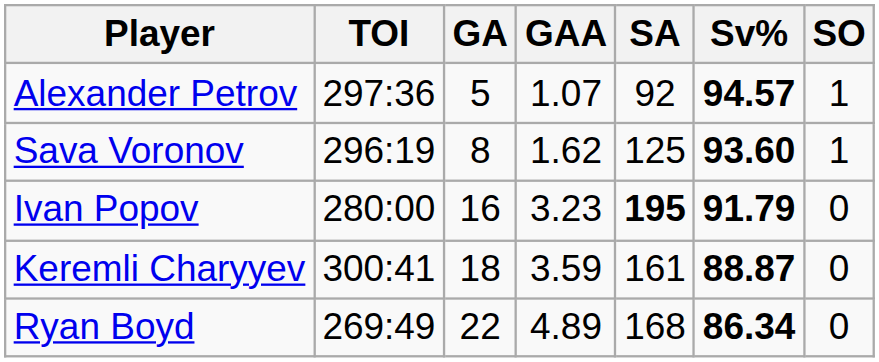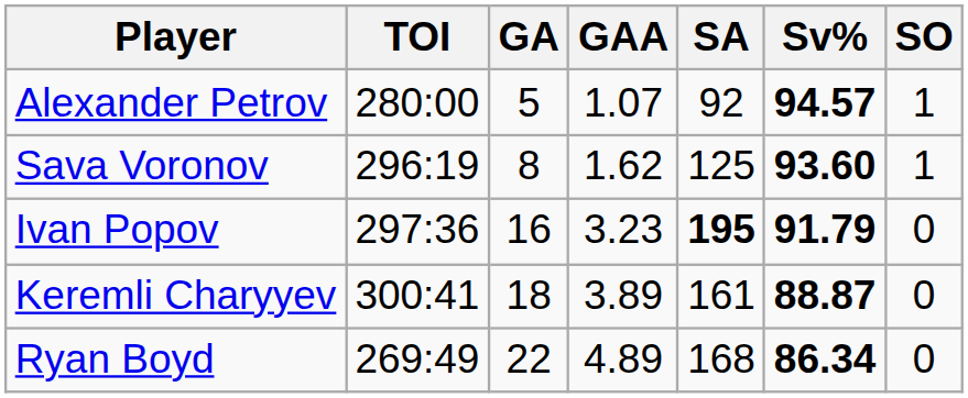Alexander Petrov | TOI: 297:36 -> 280:00
Ivan Popov | TOI: 280:00 -> 297:36
Keremli Charyyev | GAA: 3.59 -> 3.89
